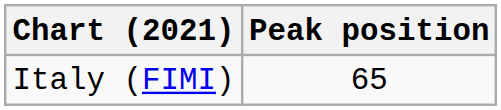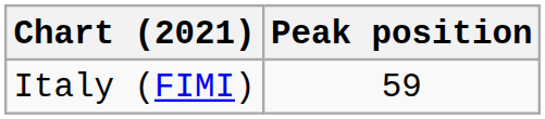Italy (FIMI) | Peak position: 65 -> 59
